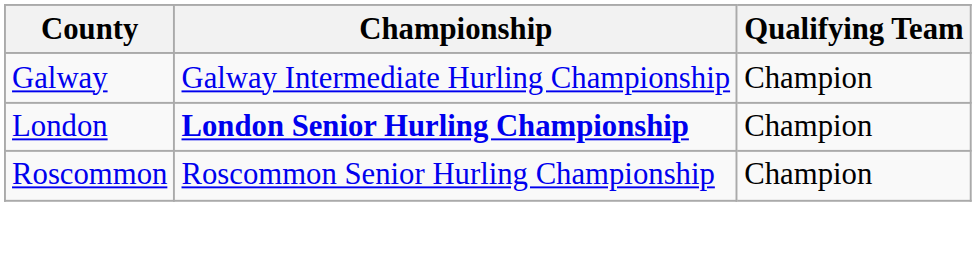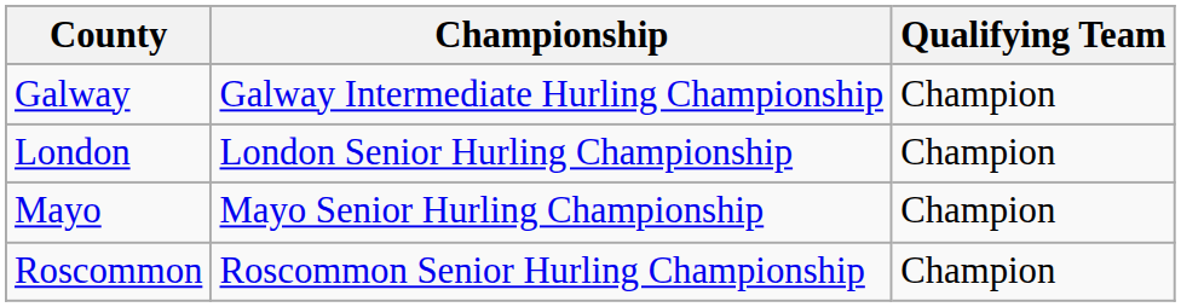London | Championship: bold -> normal
+ row: Mayo | Mayo Senior Hurling Championship | Champion
